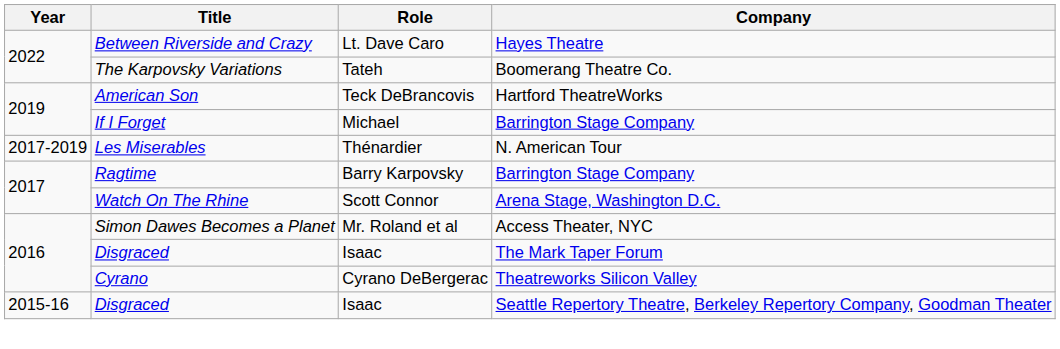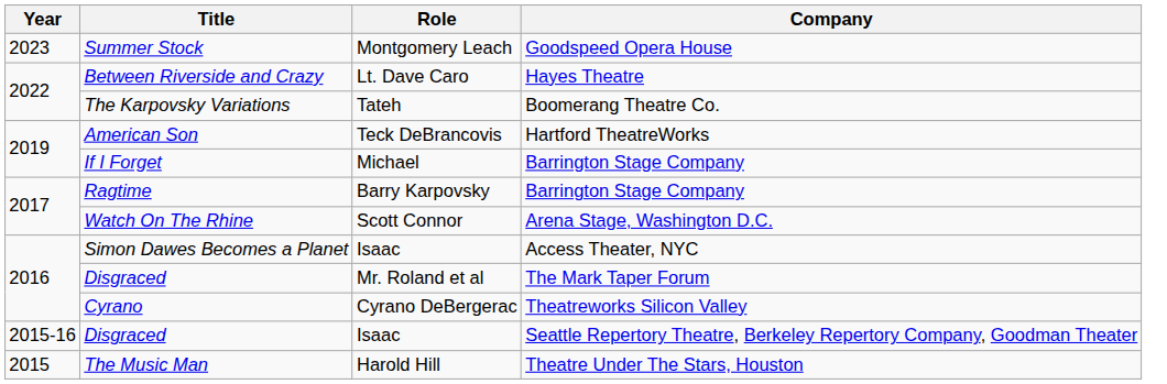+ row: 2023 | Summer Stock | Montgomery Leach | Goodspeed Opera House
- row: 2017-2019 | Les Miserables | Thénardier | N. American Tour
Simon Dawes Becomes a Planet | Role: Mr. Roland et al -> Isaac
Disgraced / The Mark Taper Forum | Role: Isaac -> Mr. Roland et al
+ row: 2015 | The Music Man | Harold Hill | Theatre Under The Stars, Houston
